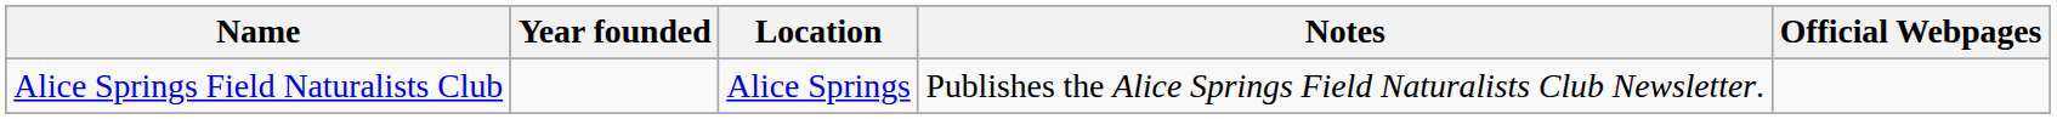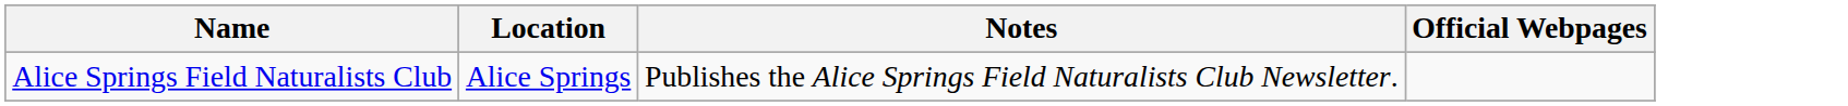- column: Year founded
